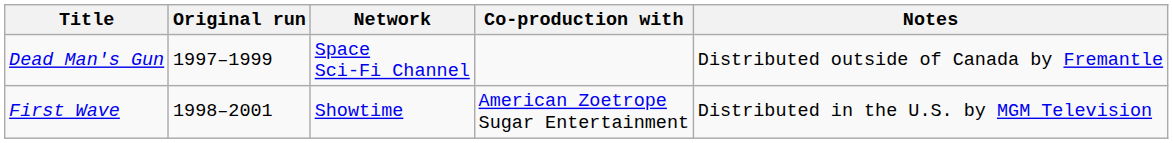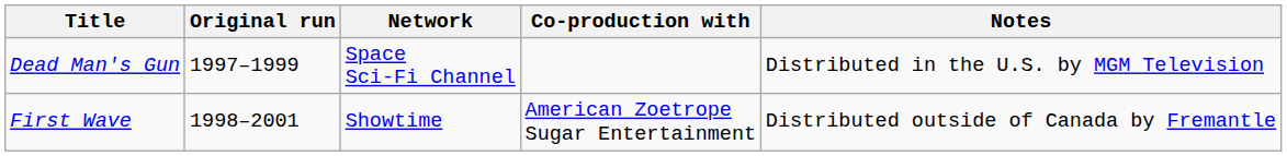Dead Man's Gun | Notes: Distributed outside of Canada by Fremantle -> Distributed in the U.S. by MGM Television
First Wave | Notes: Distributed in the U.S. by MGM Television -> Distributed outside of Canada by Fremantle
